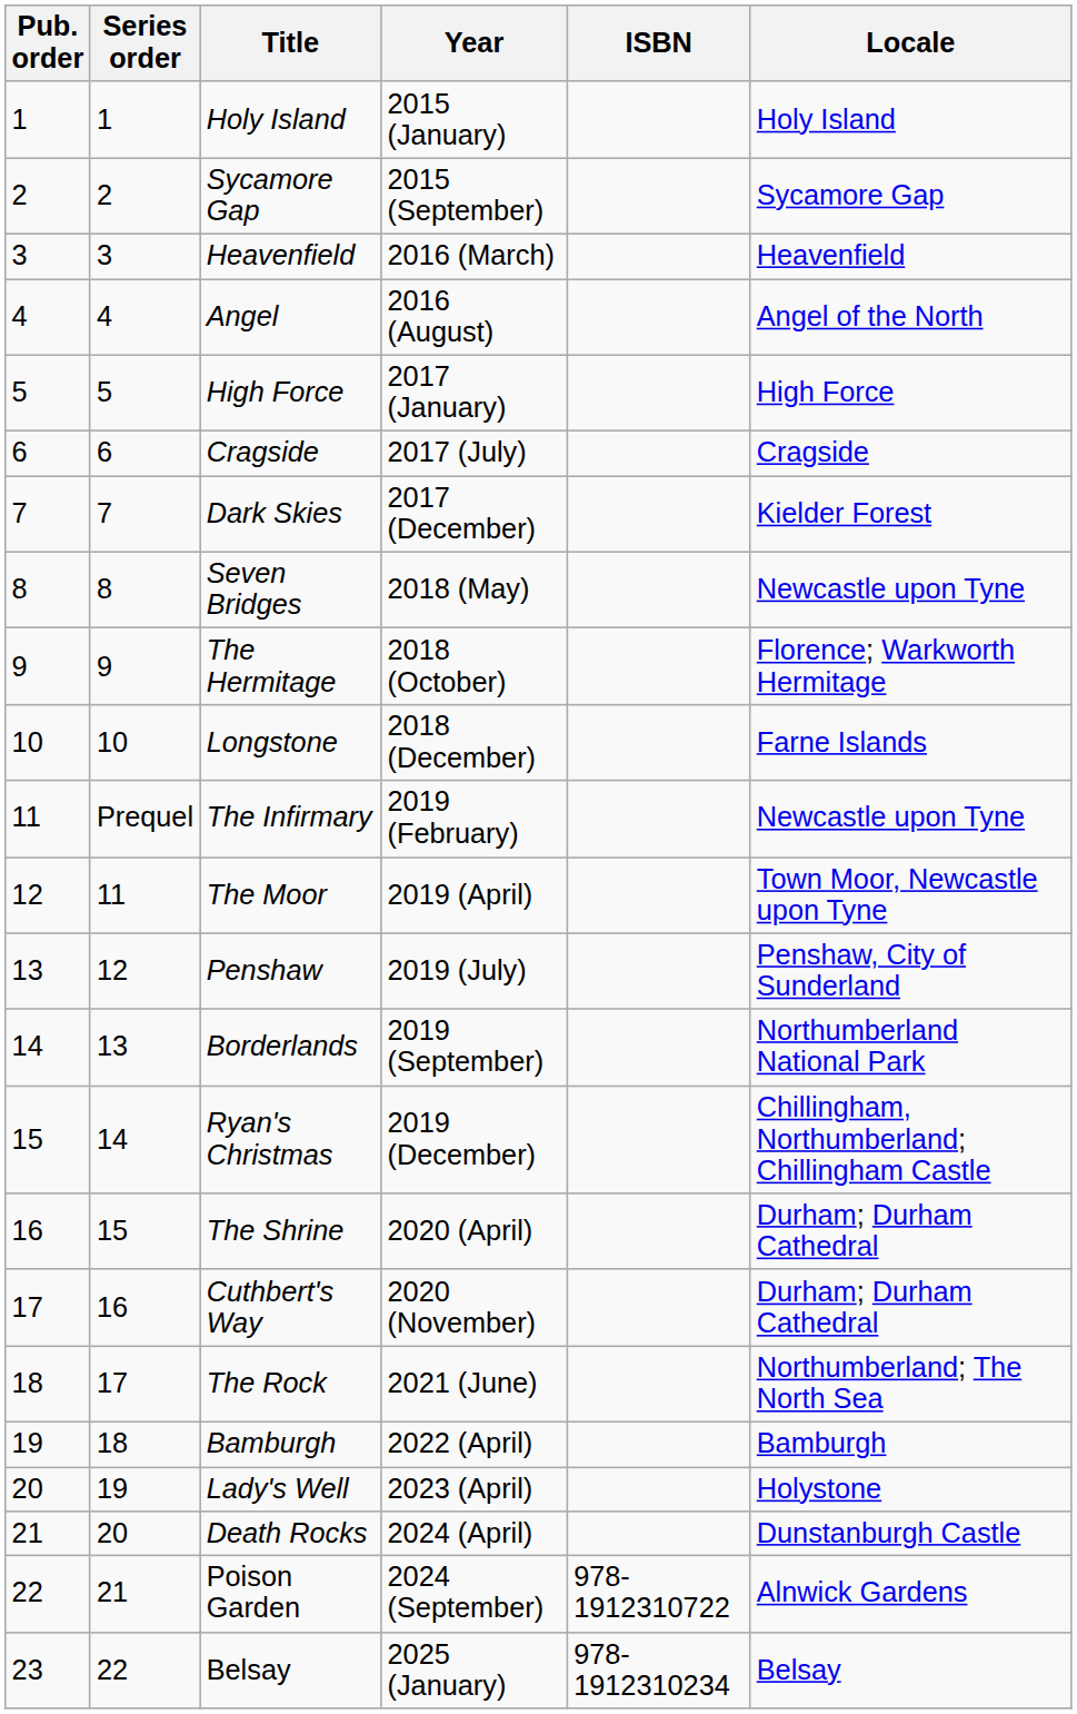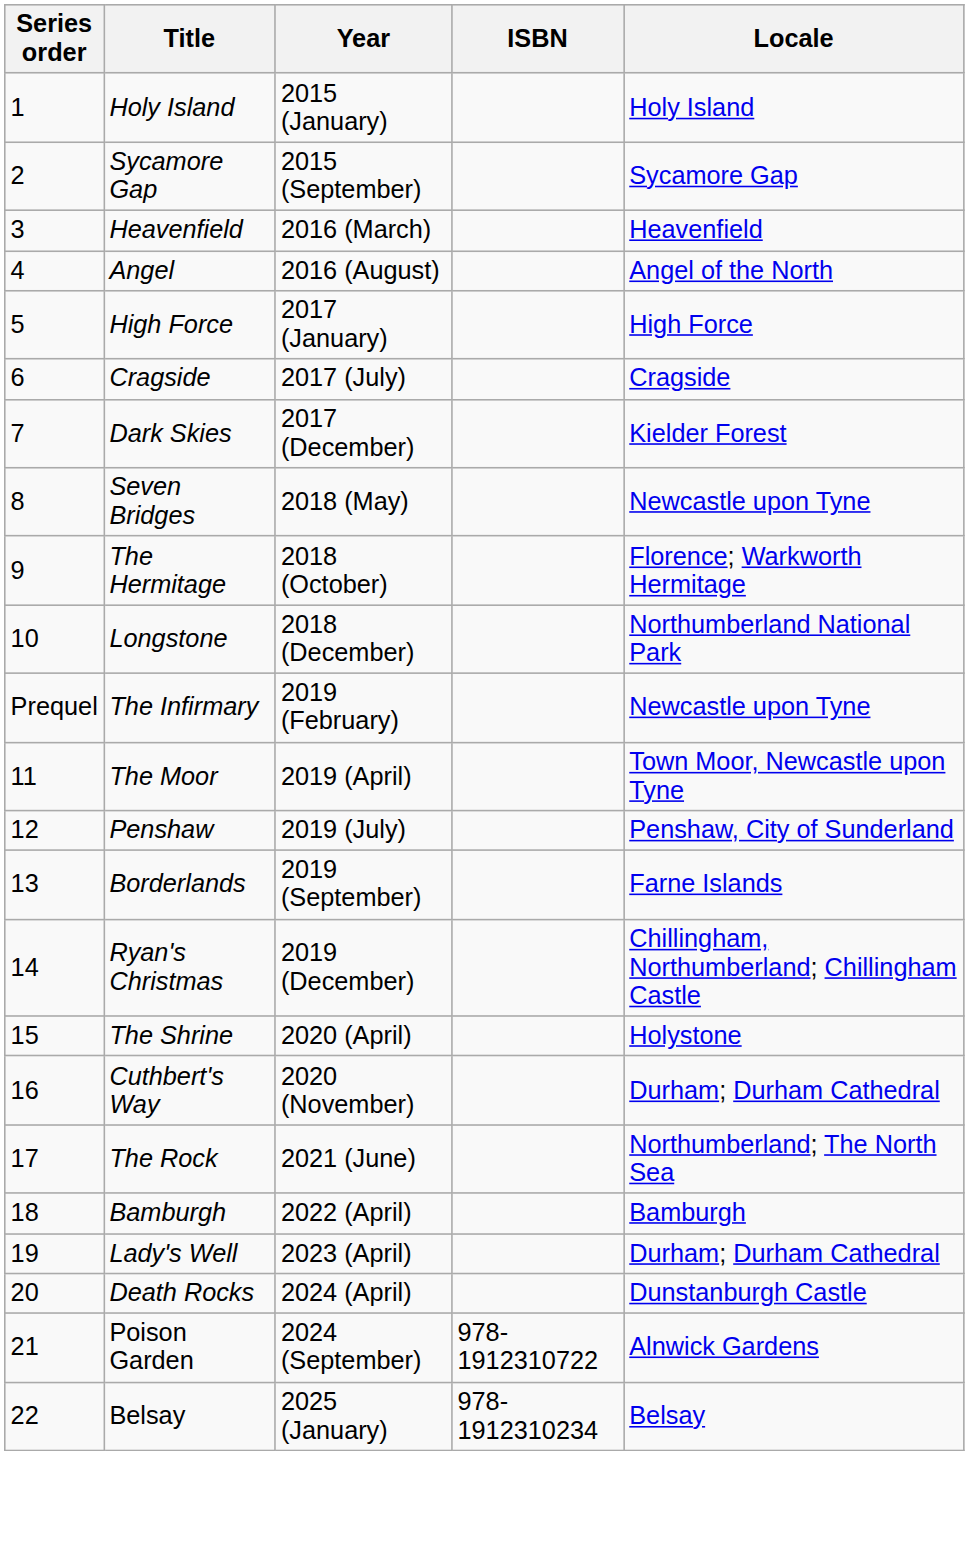- column: Pub. order | 1 | 2 | 3 | 4 | 5 | 6 | 7 | 8 | 9 | 10 | 11 | 12 | 13 | 14 | 15 | 16 | 17 | 18 | 19 | 20 | 21 | 22 | 23
Longstone | Locale: Farne Islands -> Northumberland National Park
Borderlands | Locale: Northumberland National Park -> Farne Islands
The Shrine | Locale: Durham; Durham Cathedral -> Holystone
Lady's Well | Locale: Holystone -> Durham; Durham Cathedral
